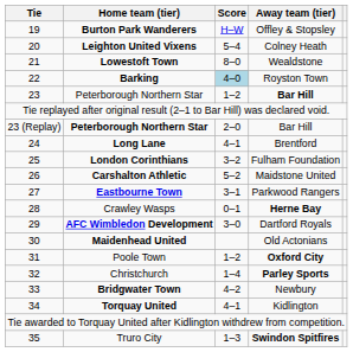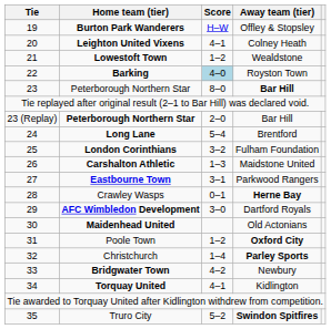Leighton United Vixens | Score: 5–4 -> 4–1
Lowestoft Town | Score: 8–0 -> 1–2
23 / Peterborough Northern Star | Score: 1–2 -> 8–0
Long Lane | Score: 4–1 -> 5–4
Carshalton Athletic | Score: 5–2 -> 1–3
Truro City | Score: 1–3 -> 5–2
